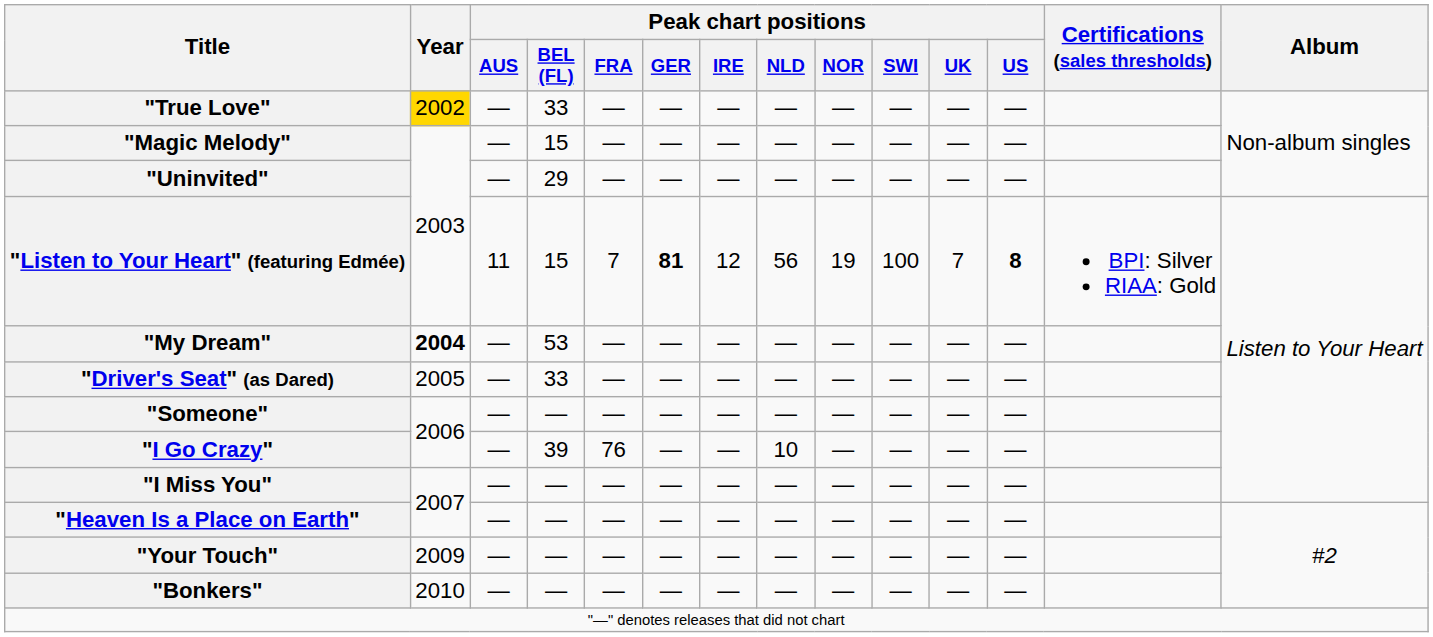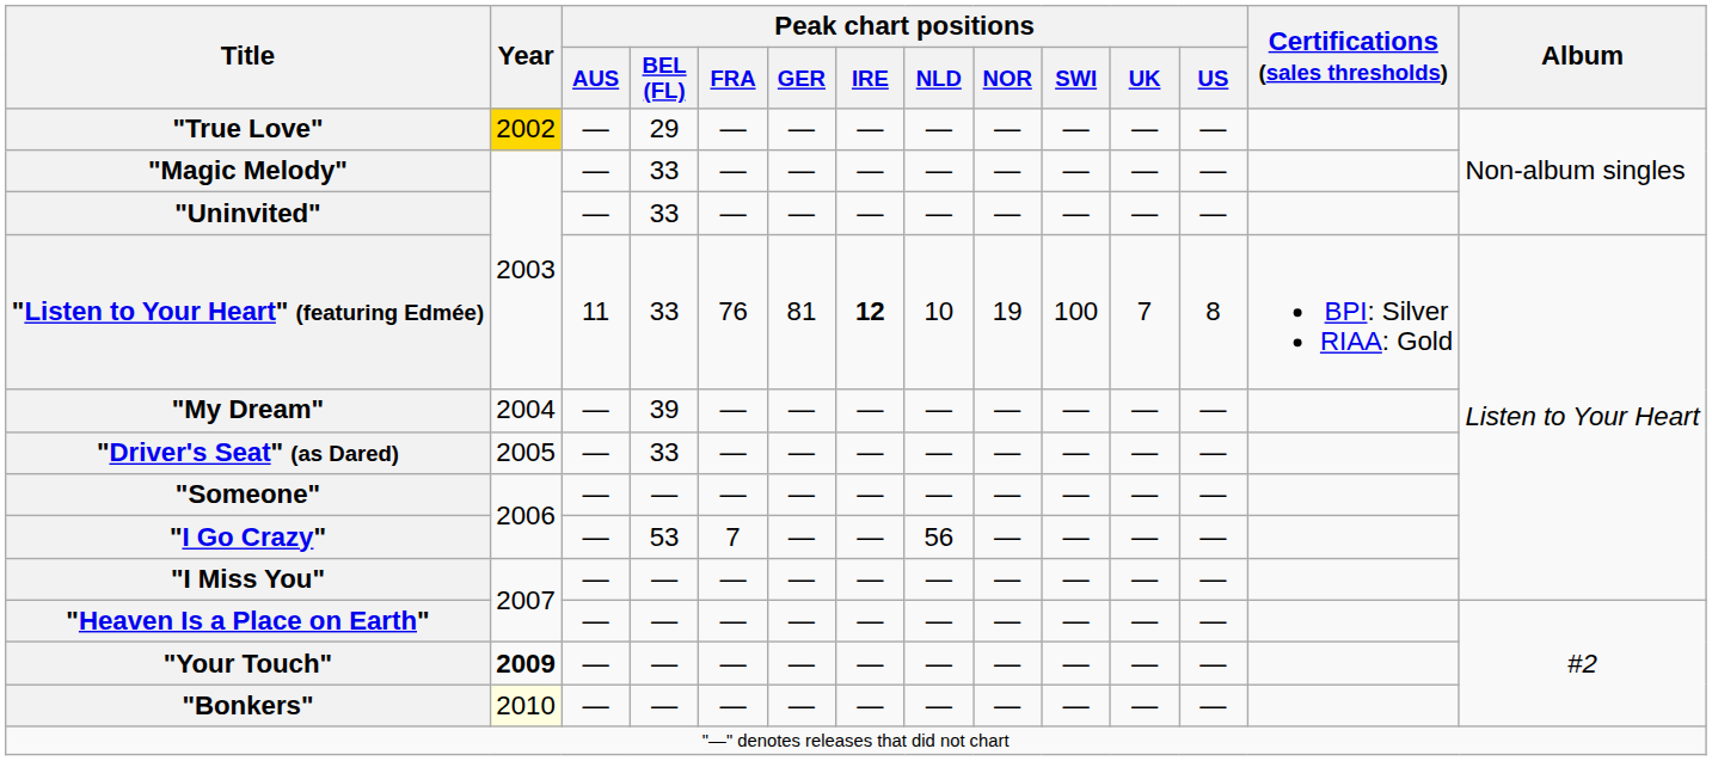"True Love" | Peak chart positions / BEL (FL): 33 -> 29
"Magic Melody" | Peak chart positions / BEL (FL): 15 -> 33
"Uninvited" | Peak chart positions / BEL (FL): 29 -> 33
"Listen to Your Heart" (featuring Edmée) | Peak chart positions / BEL (FL): 15 -> 33
"Listen to Your Heart" (featuring Edmée) | Peak chart positions / FRA: 7 -> 76
"Listen to Your Heart" (featuring Edmée) | Peak chart positions / GER: bold -> normal
"Listen to Your Heart" (featuring Edmée) | Peak chart positions / IRE: normal -> bold
"Listen to Your Heart" (featuring Edmée) | Peak chart positions / NLD: 56 -> 10
"Listen to Your Heart" (featuring Edmée) | Peak chart positions / US: bold -> normal
"My Dream" | Year: bold -> normal
"My Dream" | Peak chart positions / BEL (FL): 53 -> 39
"I Go Crazy" | Peak chart positions / BEL (FL): 39 -> 53
"I Go Crazy" | Peak chart positions / FRA: 76 -> 7
"I Go Crazy" | Peak chart positions / NLD: 10 -> 56
"Your Touch" | Year: normal -> bold
"Bonkers" | Year: no background -> lightyellow background
